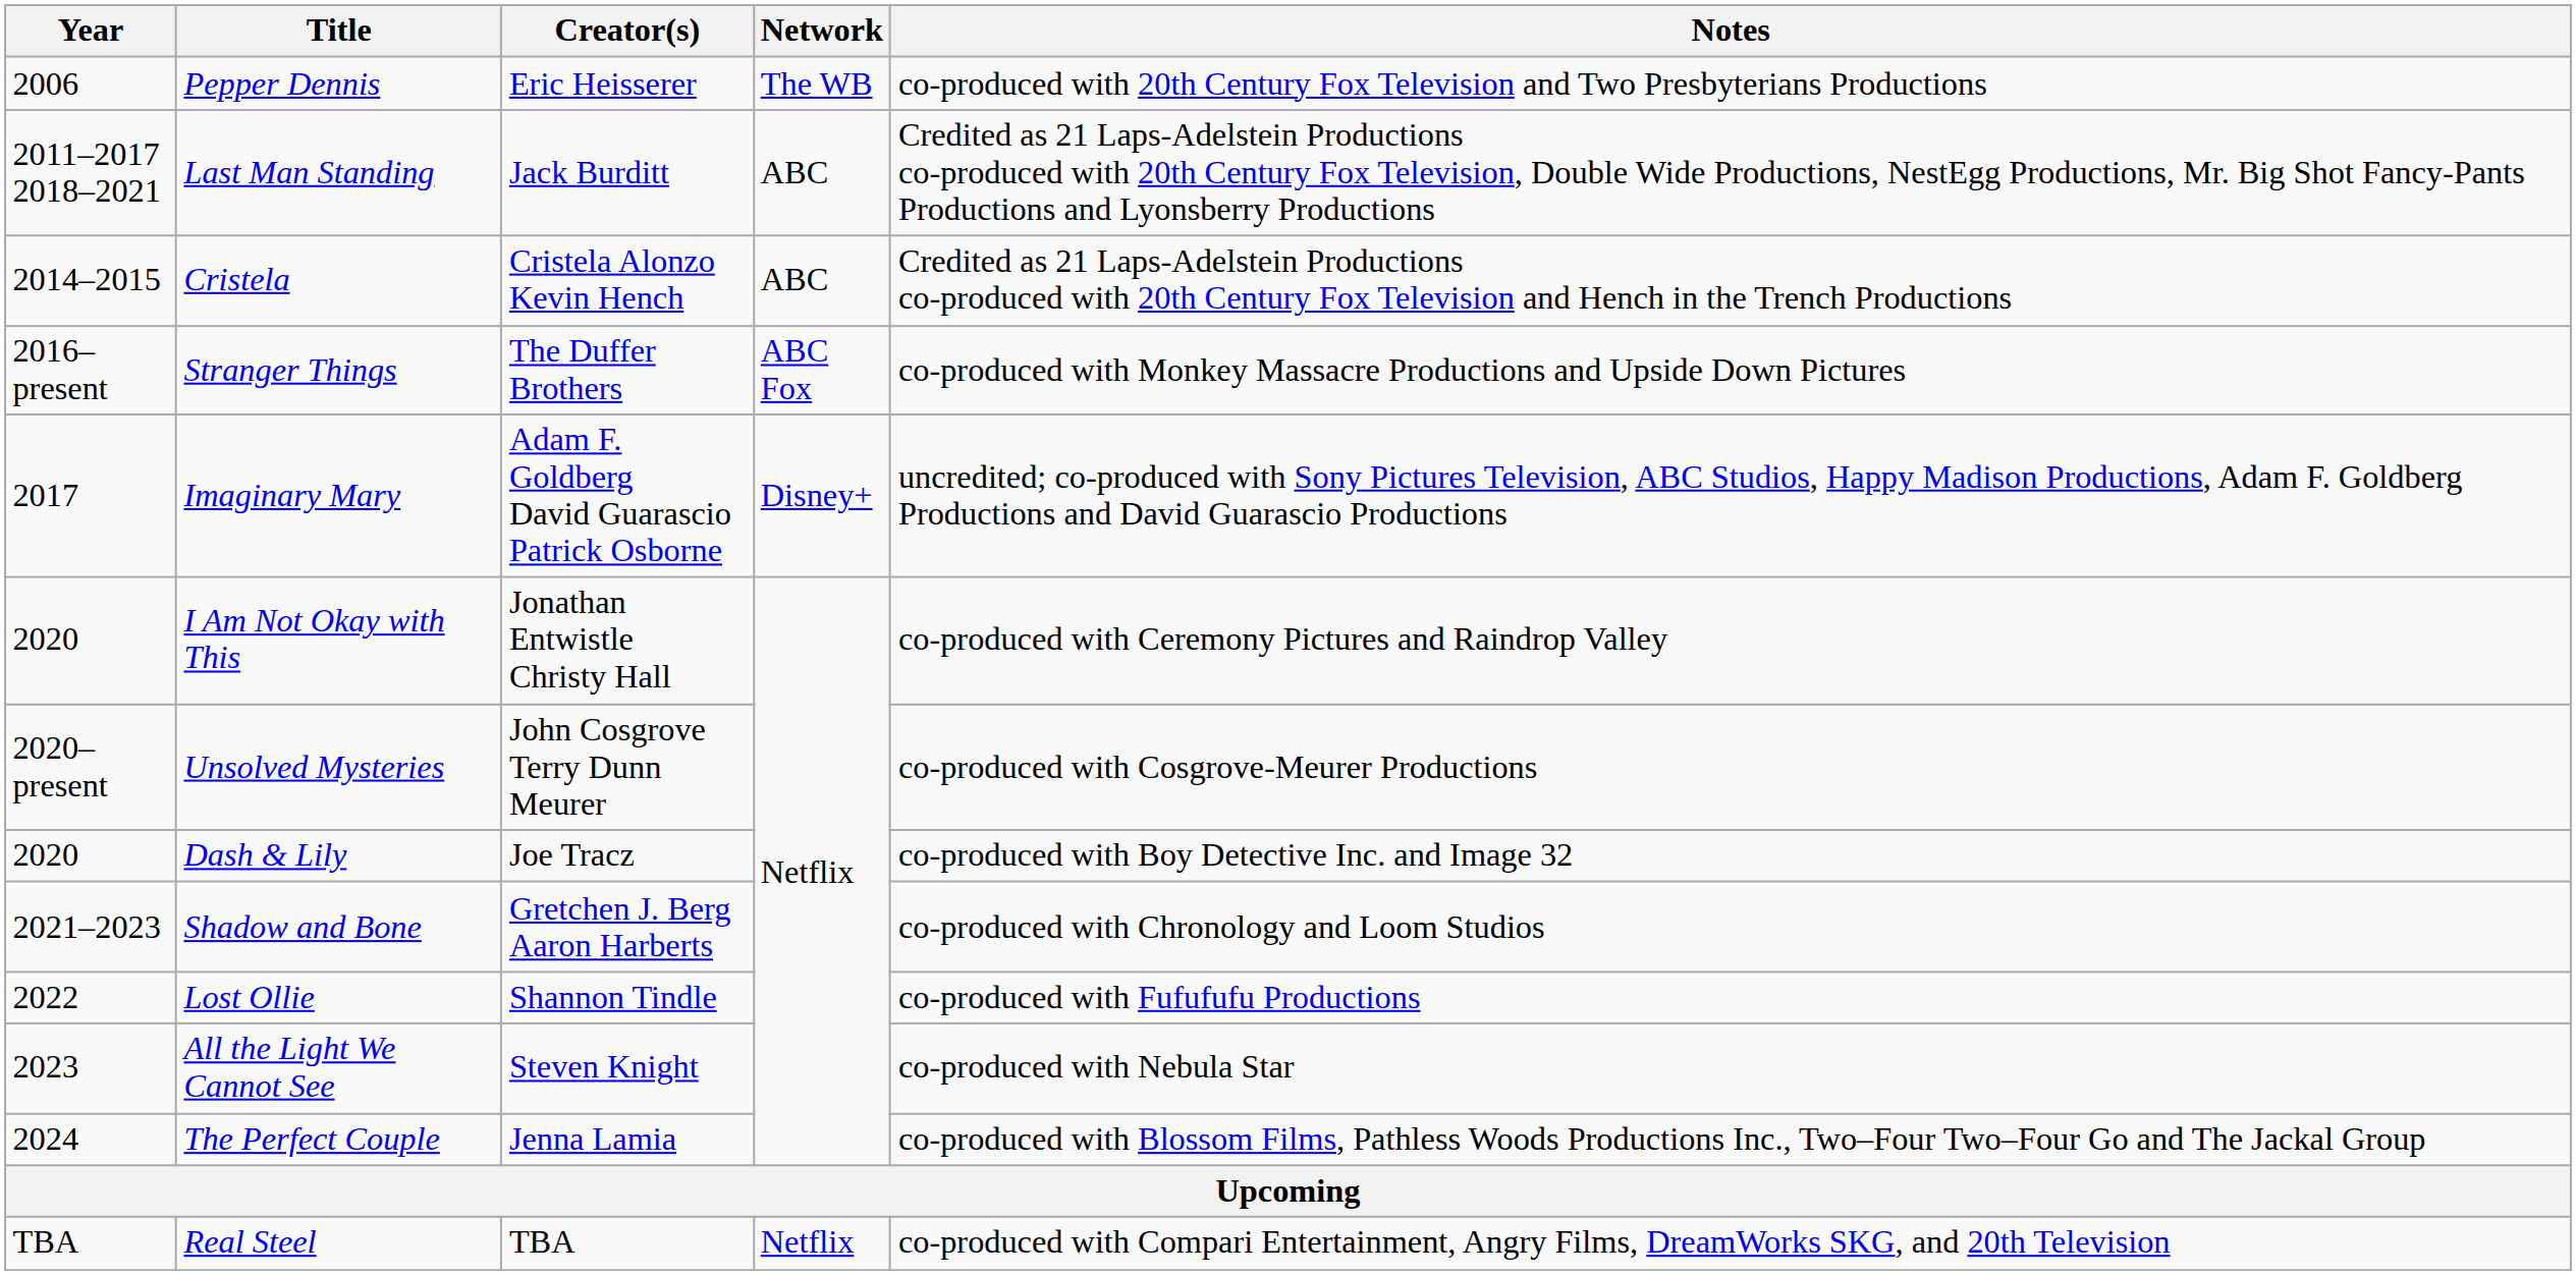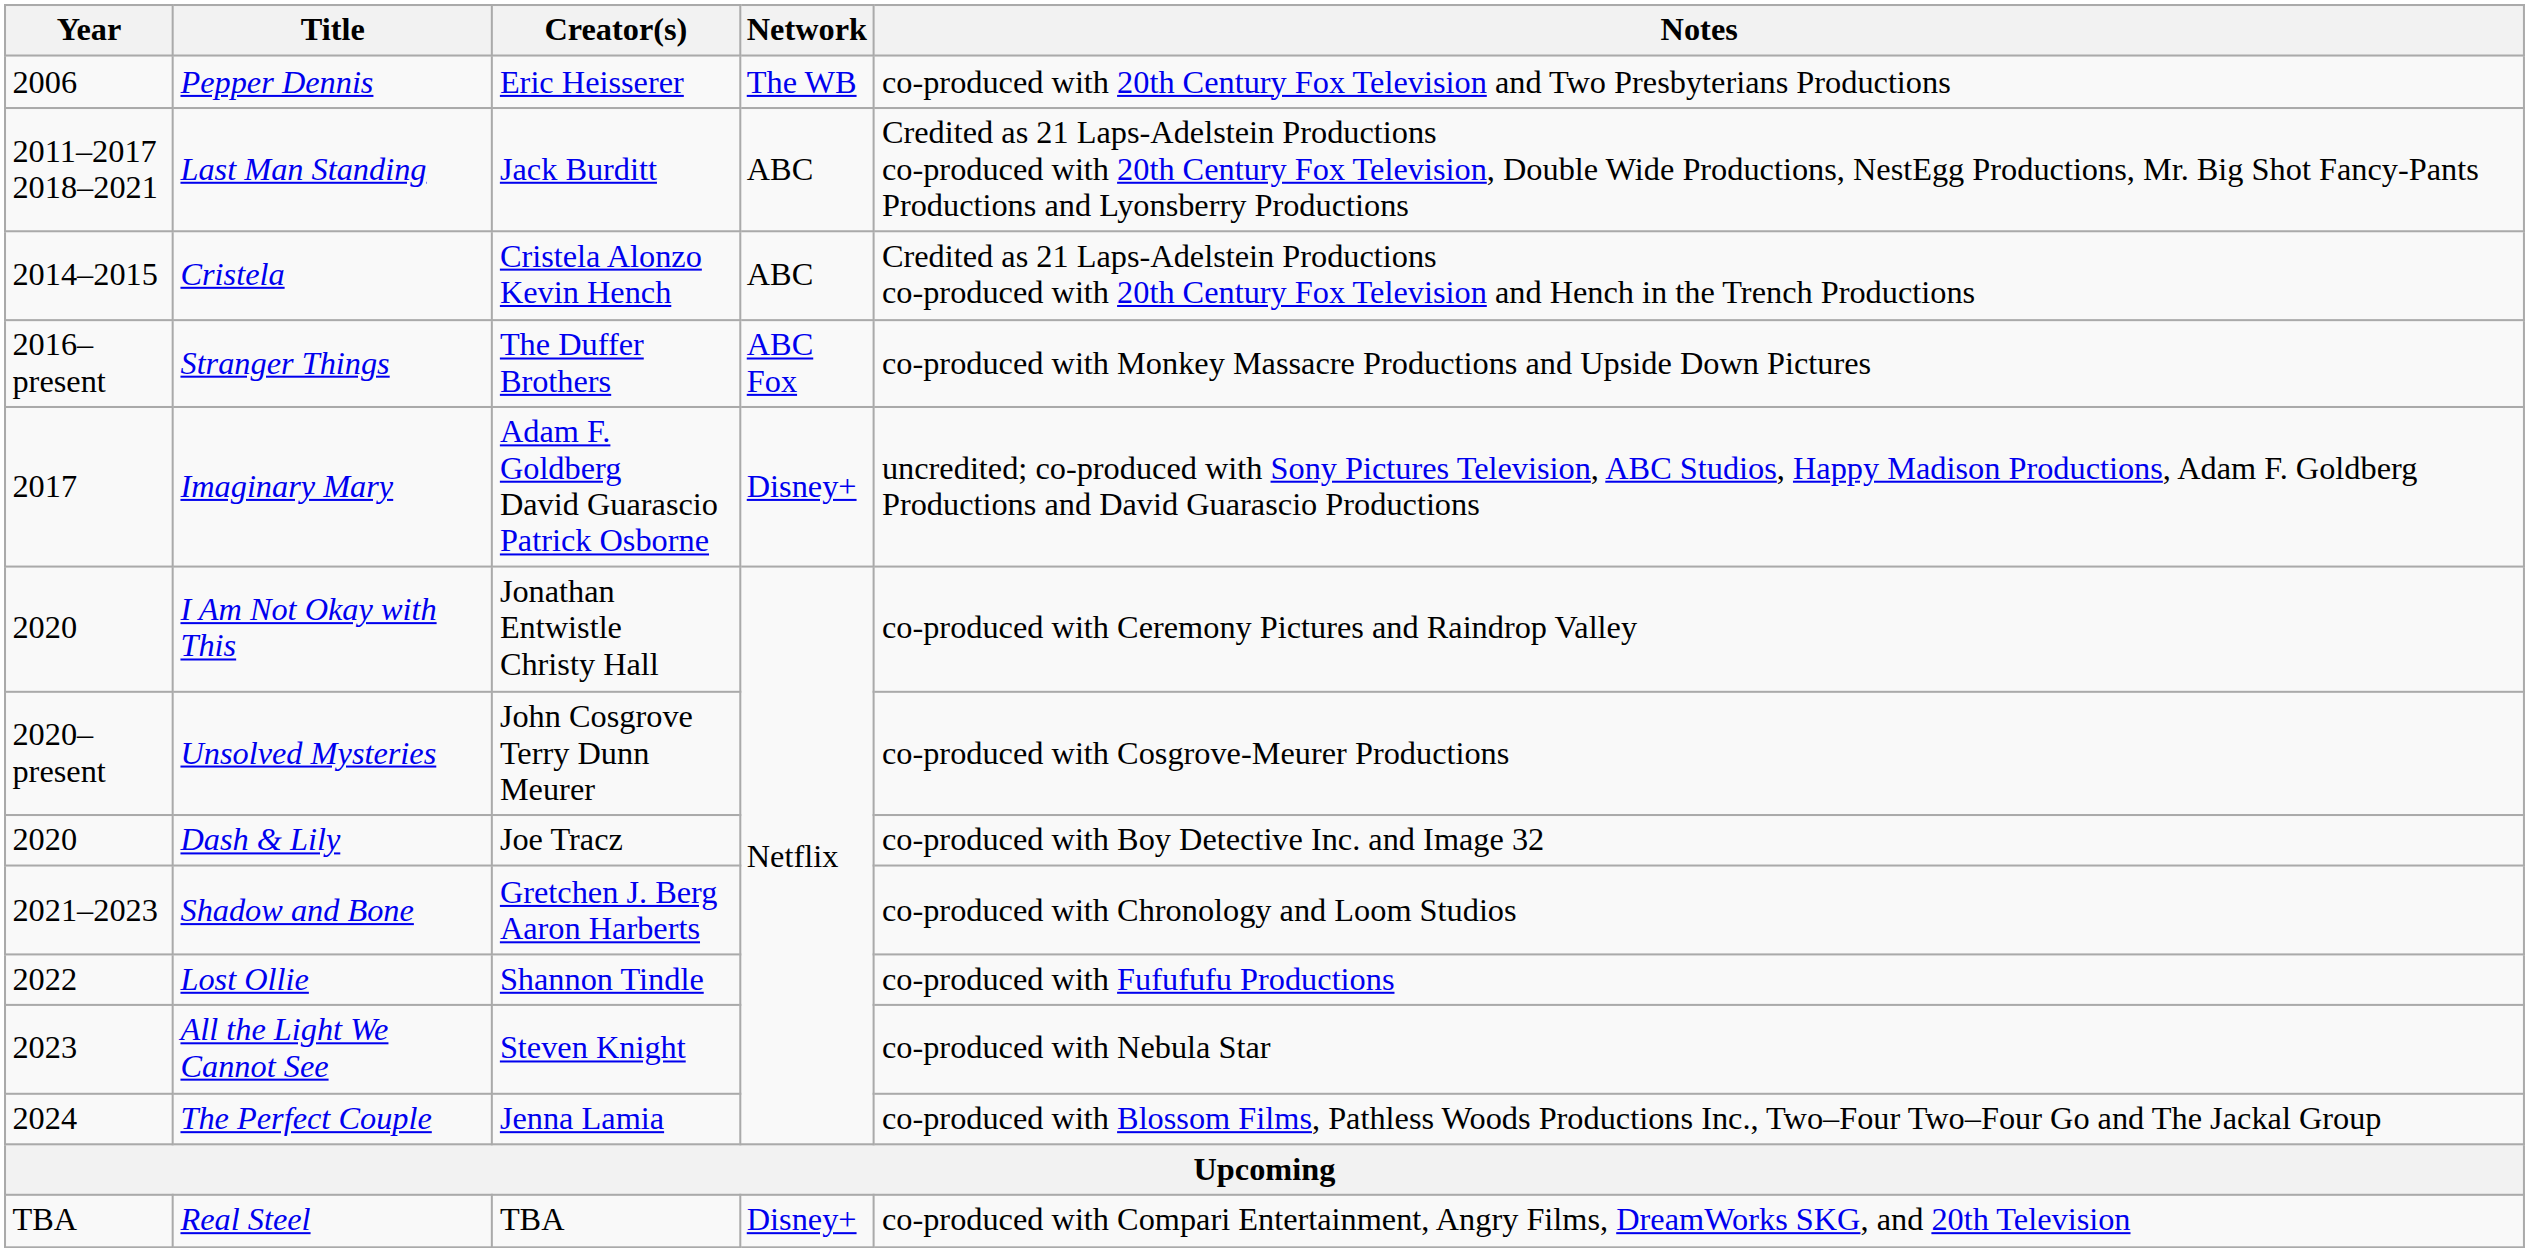Real Steel | Network: Netflix -> Disney+
